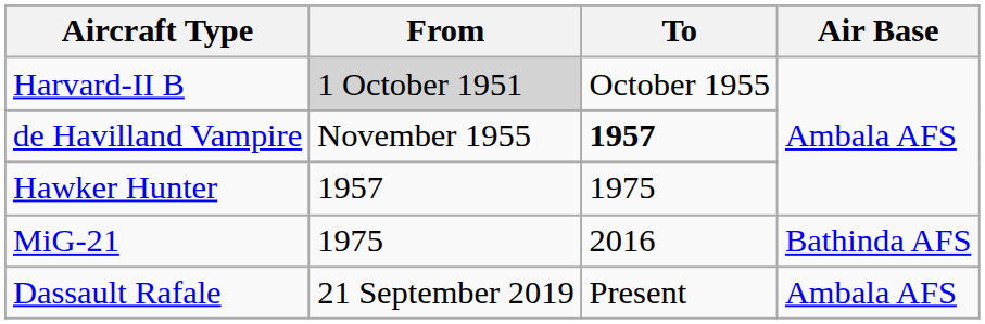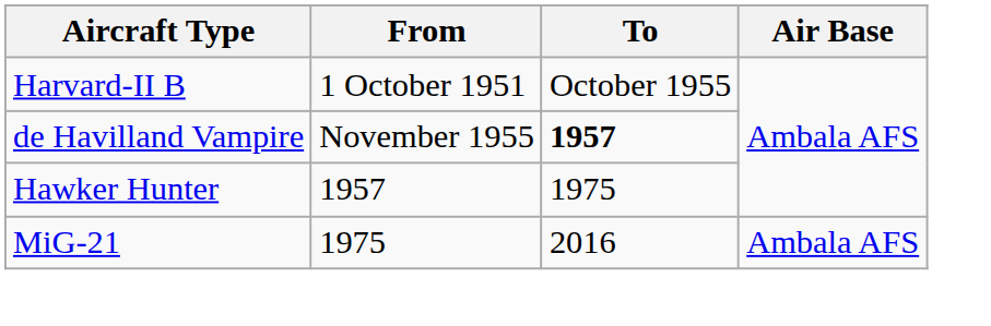Harvard-II B | From: lightgrey background -> no background
MiG-21 | Air Base: Bathinda AFS -> Ambala AFS
- row: Dassault Rafale | 21 September 2019 | Present | Ambala AFS
